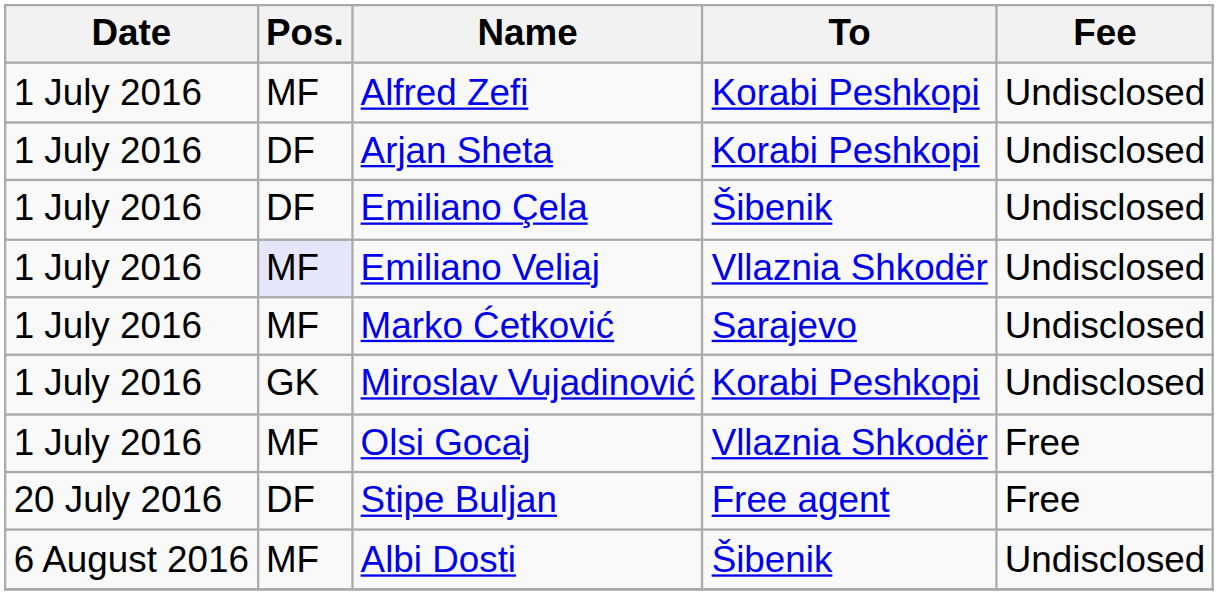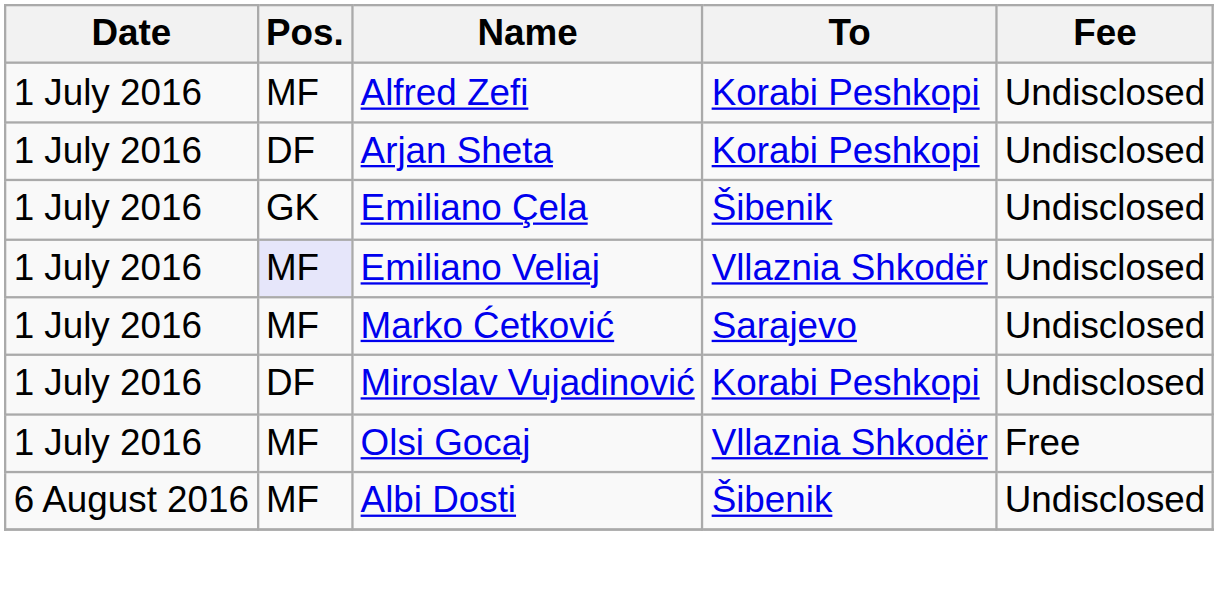Emiliano Çela | Pos.: DF -> GK
Miroslav Vujadinović | Pos.: GK -> DF
- row: 20 July 2016 | DF | Stipe Buljan | Free agent | Free
